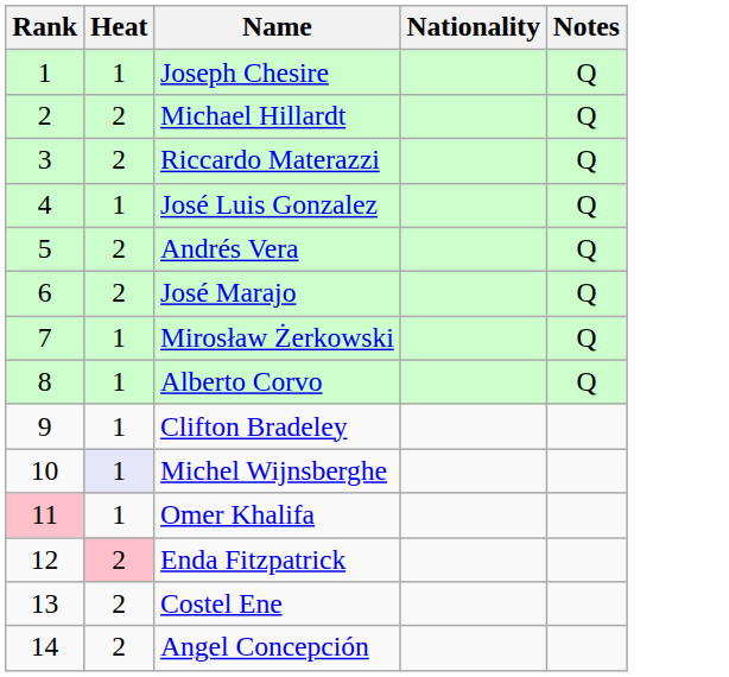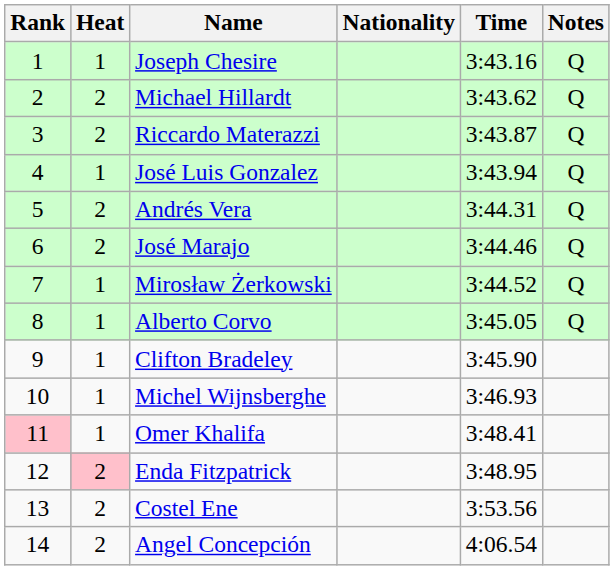+ column: Time | 3:43.16 | 3:43.62 | 3:43.87 | 3:43.94 | 3:44.31 | 3:44.46 | 3:44.52 | 3:45.05 | 3:45.90 | 3:46.93 | 3:48.41 | 3:48.95 | 3:53.56 | 4:06.54
Michel Wijnsberghe | Heat: lavender background -> no background
